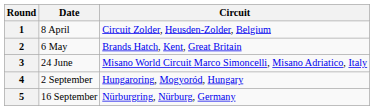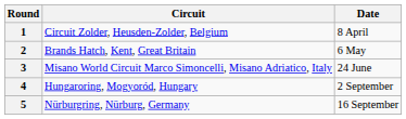columns swapped: Circuit <-> Date
